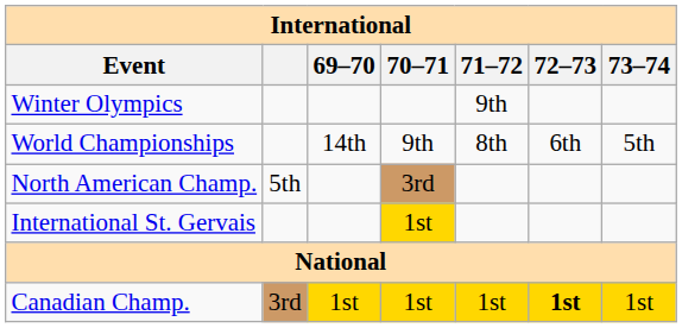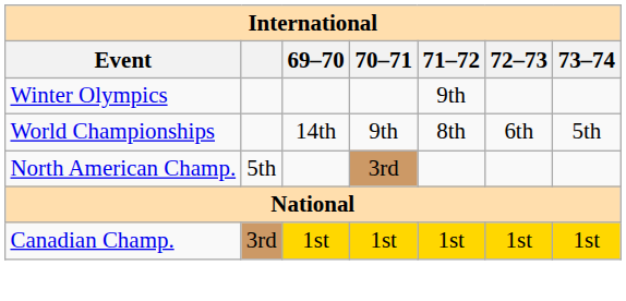- row: International St. Gervais | 1st
Canadian Champ. | 72–73: bold -> normal
